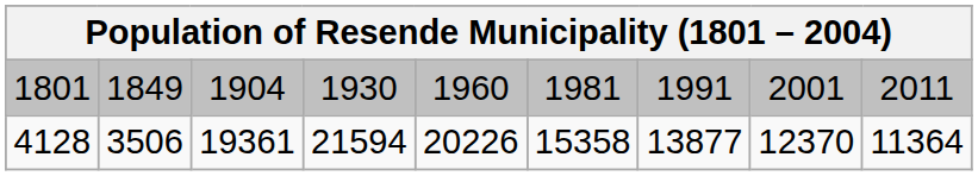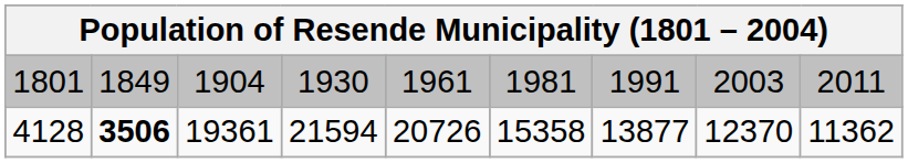1801 | column 5: 1960 -> 1961
1801 | column 8: 2001 -> 2003
4128 | column 2: normal -> bold
4128 | column 5: 20226 -> 20726
4128 | column 9: 11364 -> 11362
